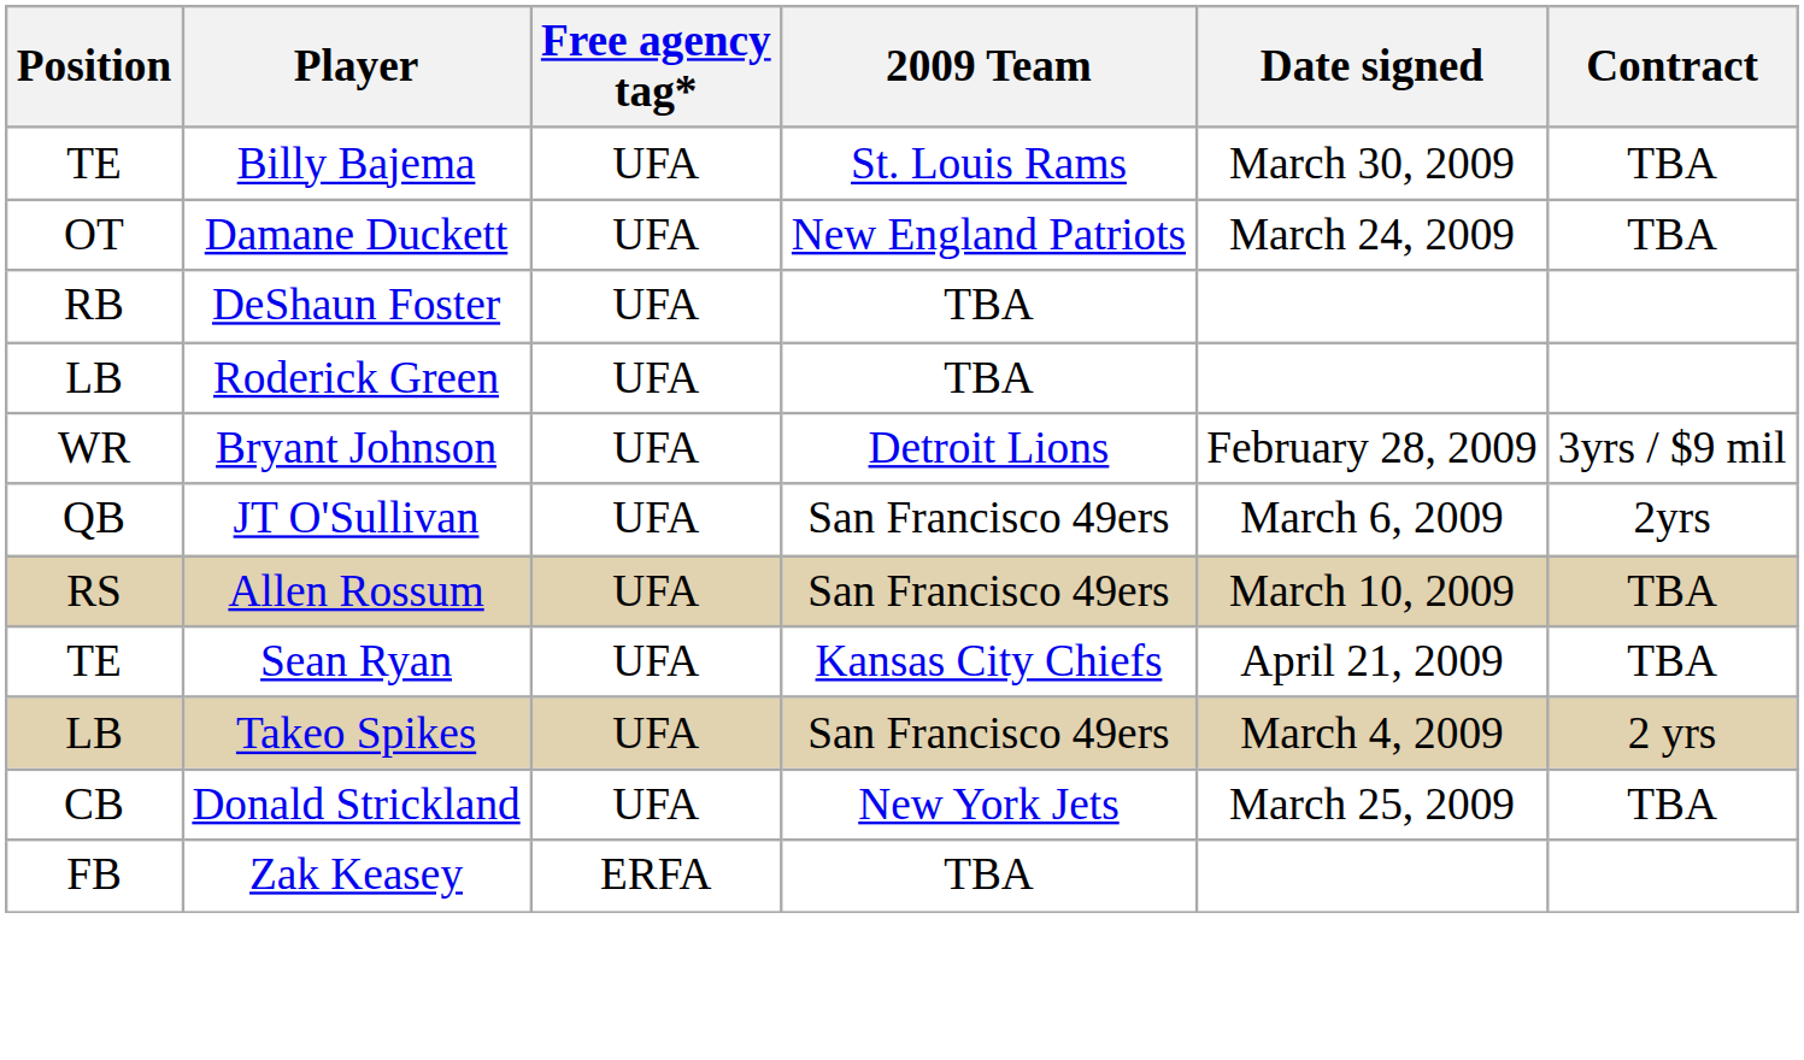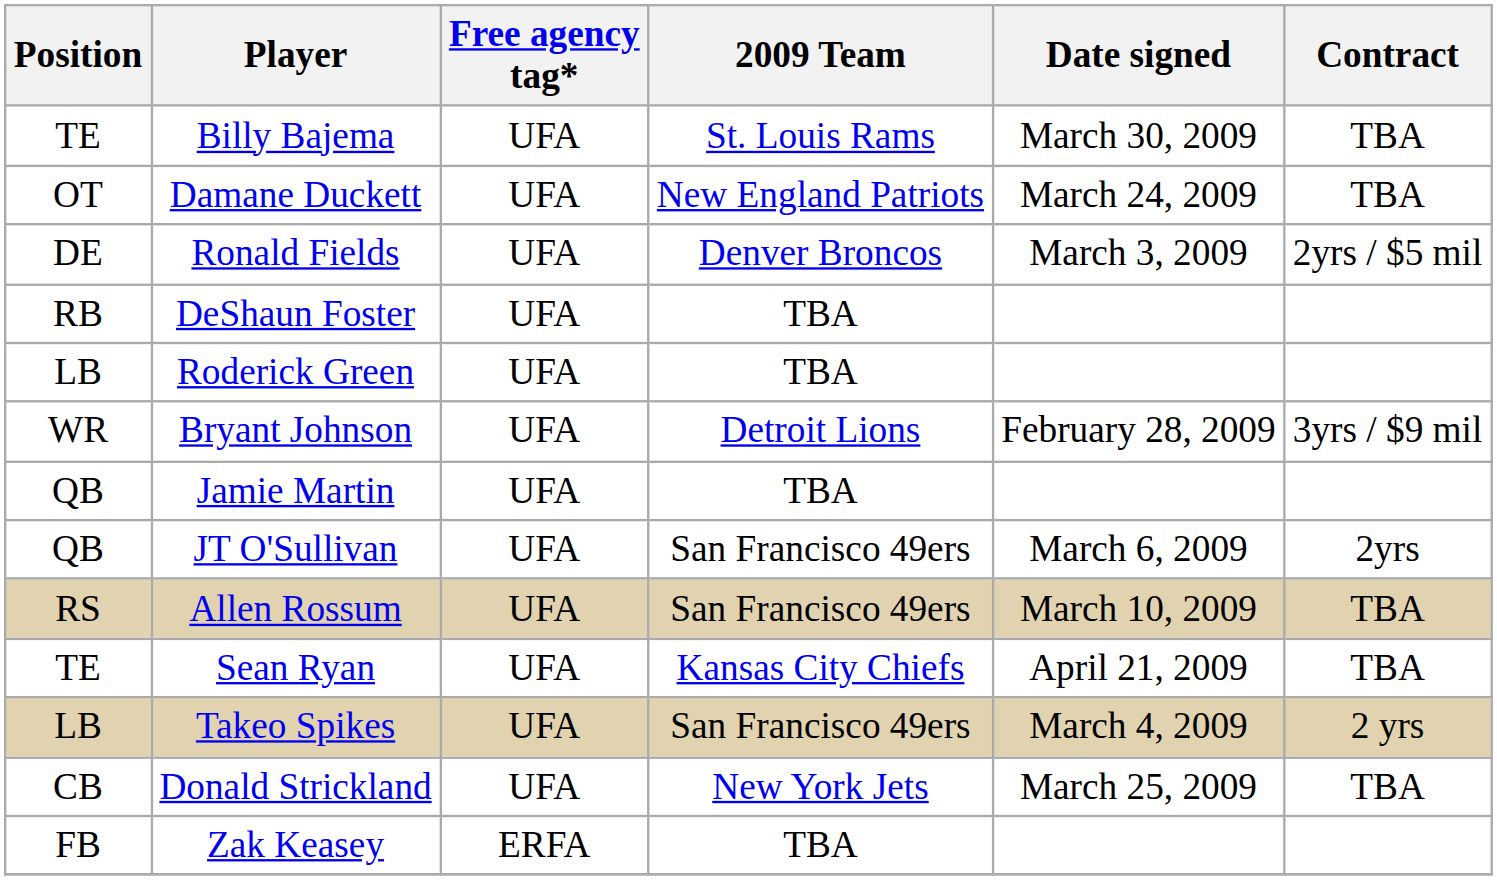+ row: DE | Ronald Fields | UFA | Denver Broncos | March 3, 2009 | 2yrs / $5 mil
+ row: QB | Jamie Martin | UFA | TBA
